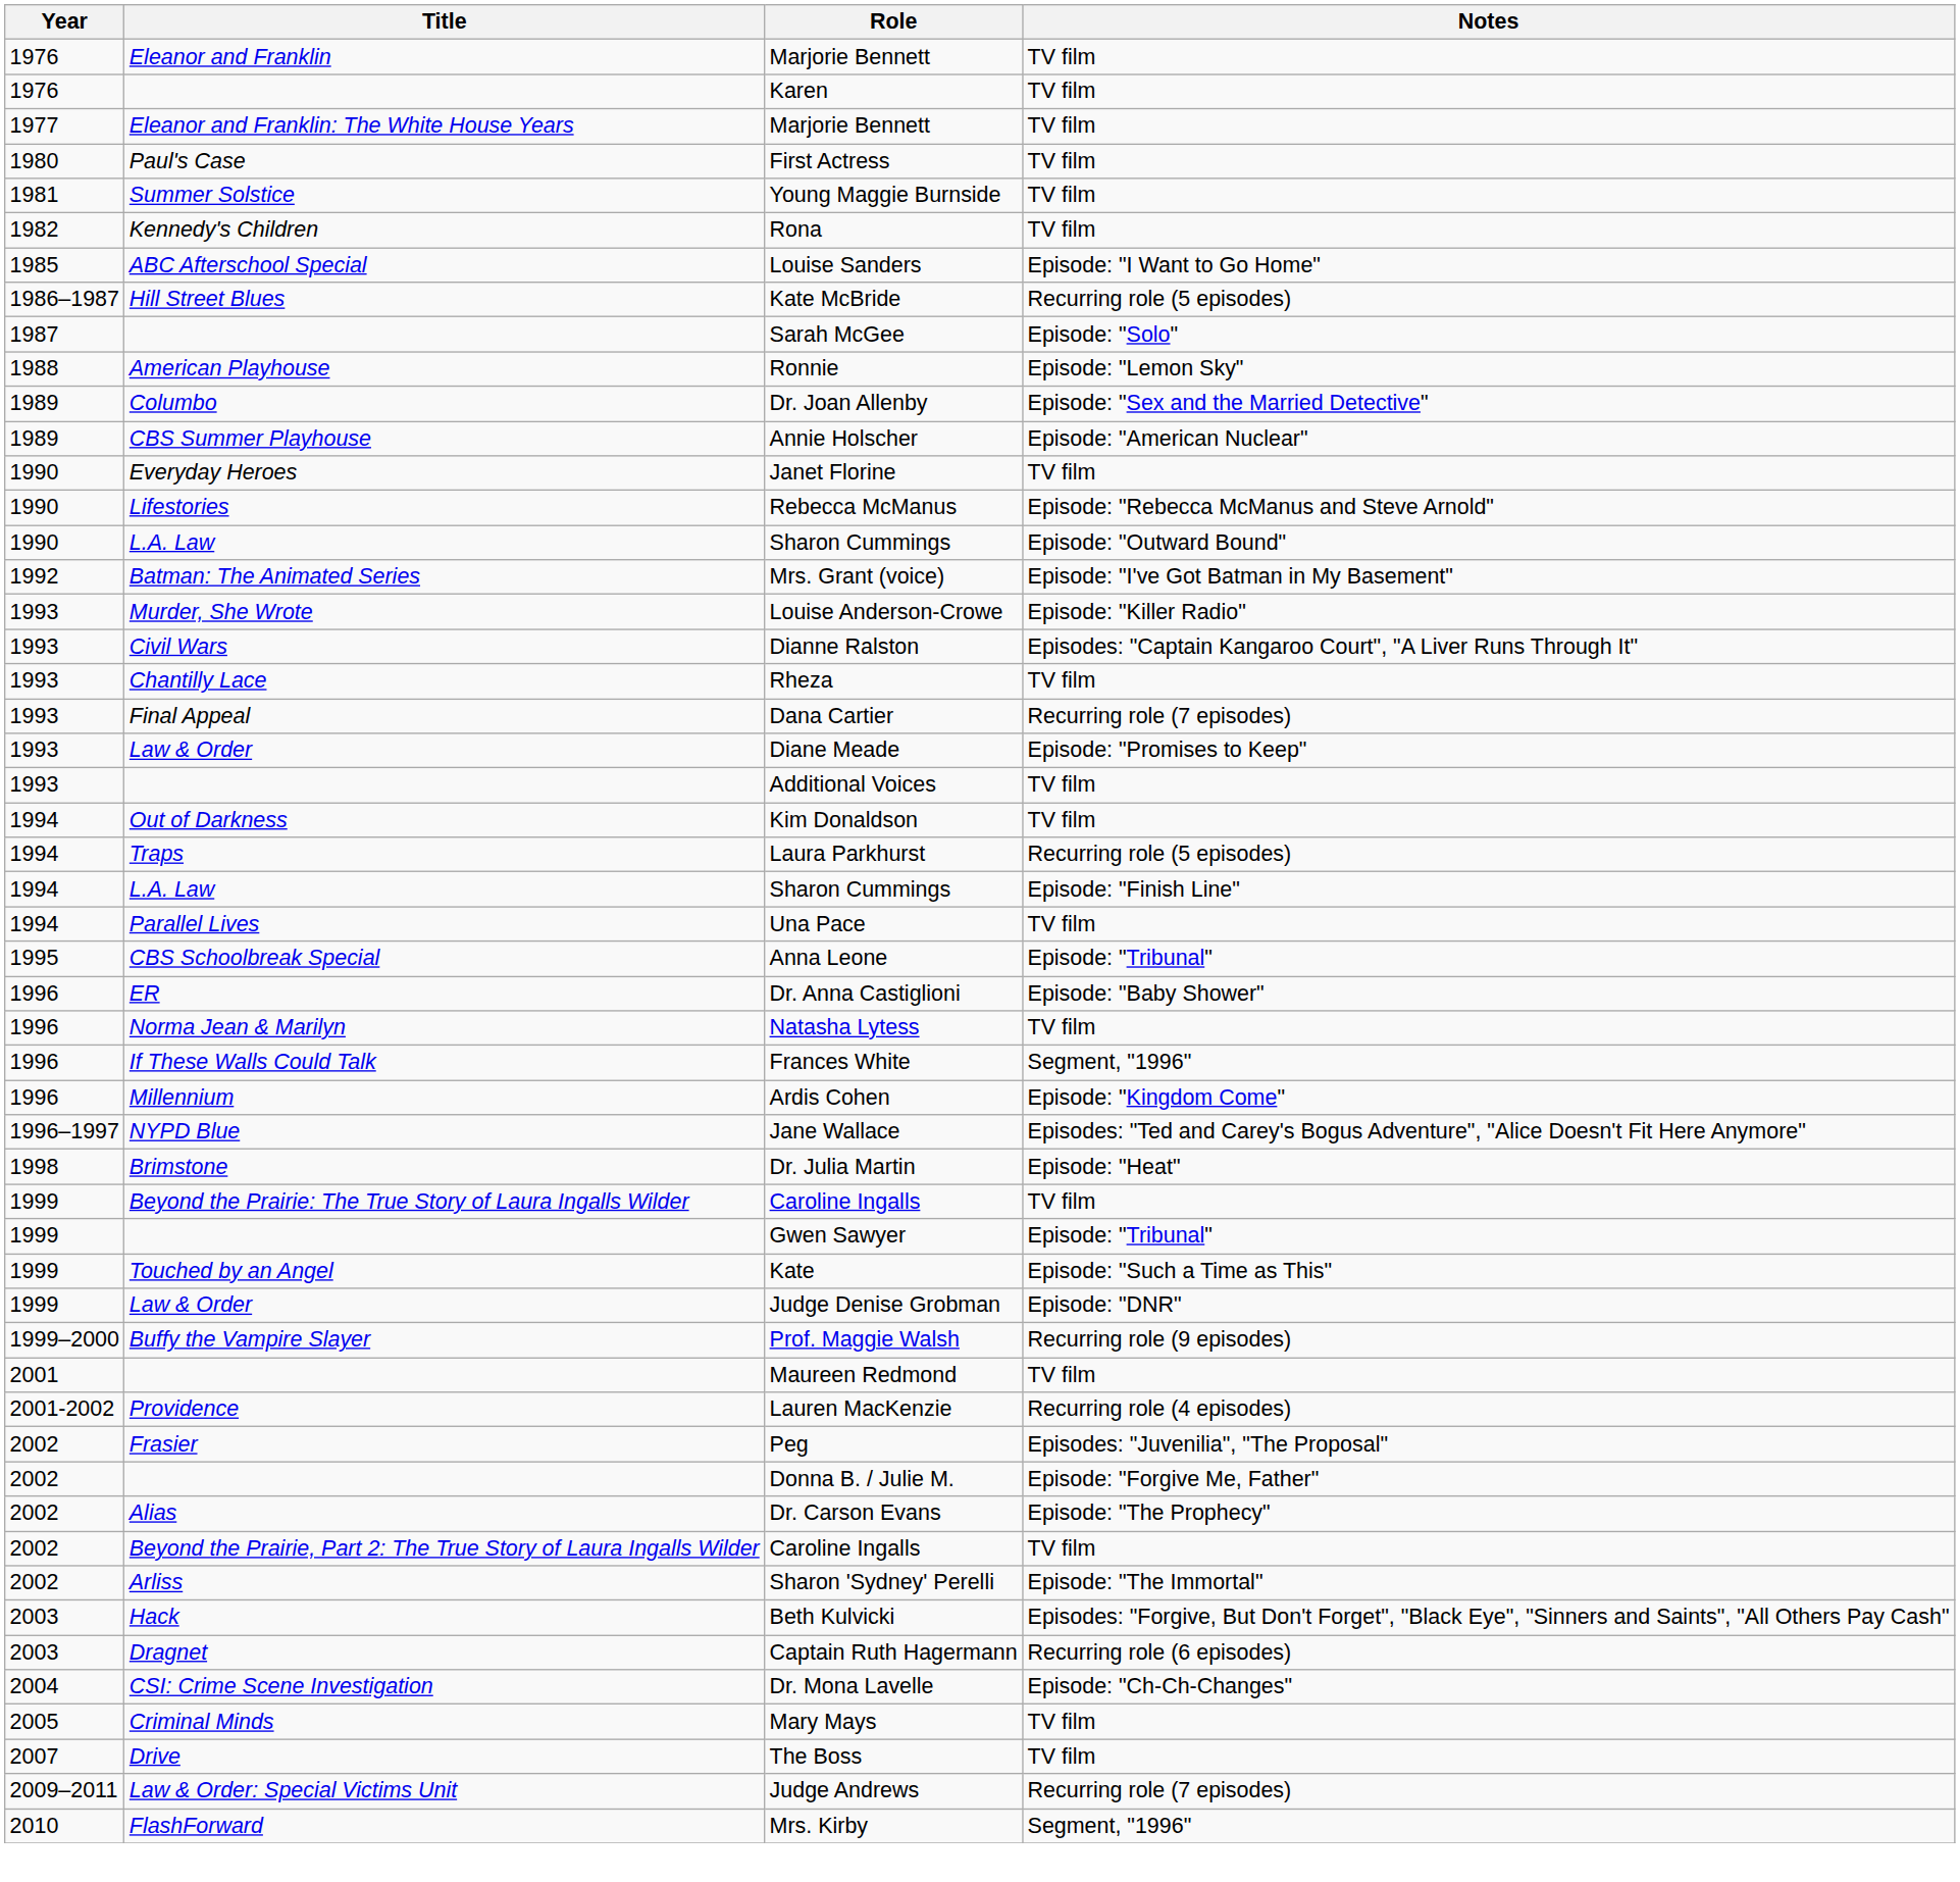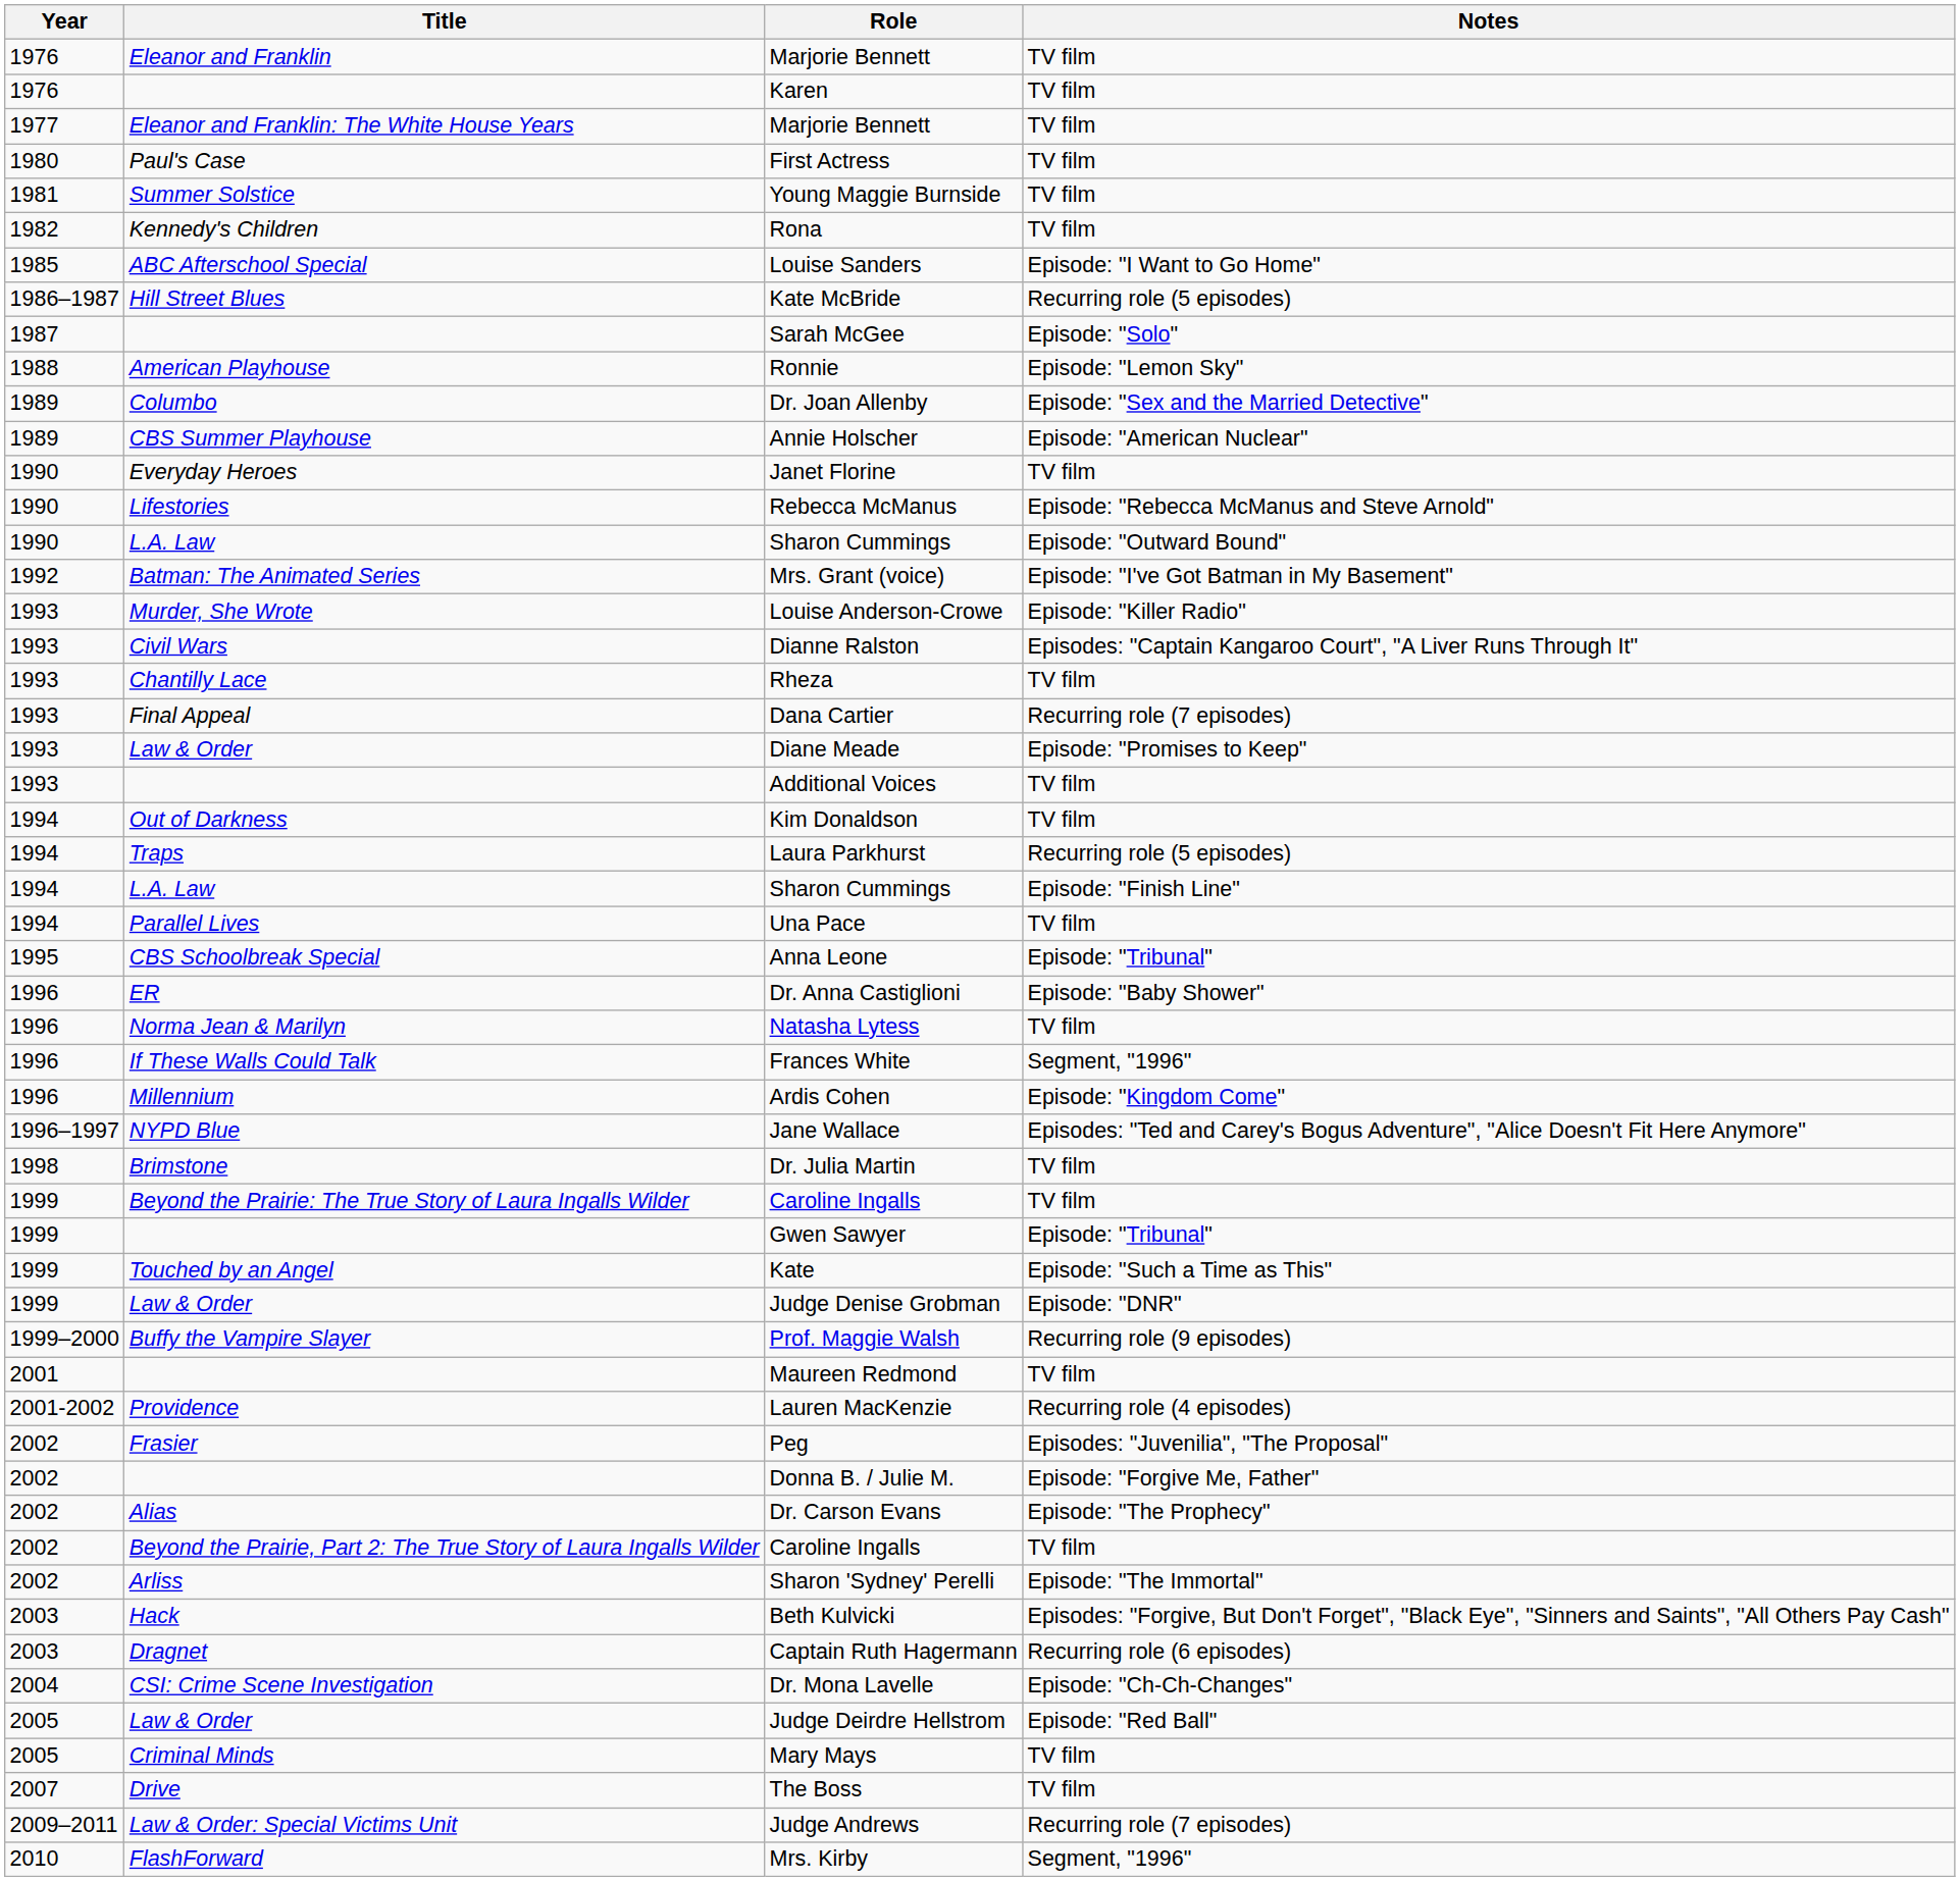Dr. Julia Martin | Notes: Episode: "Heat" -> TV film
+ row: 2005 | Law & Order | Judge Deirdre Hellstrom | Episode: "Red Ball"
